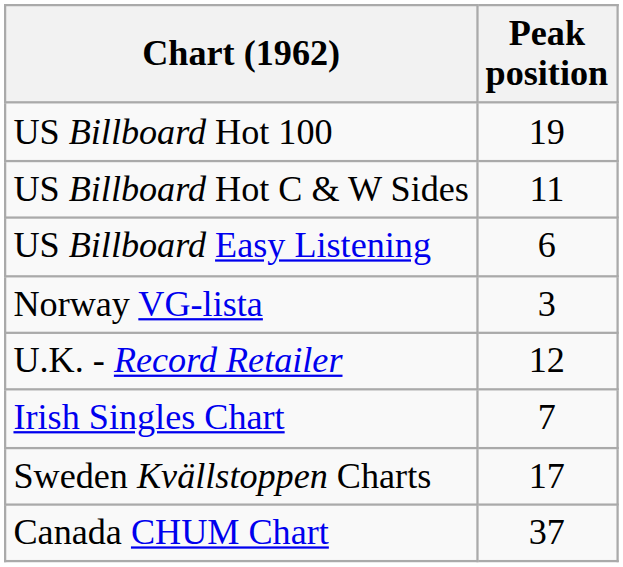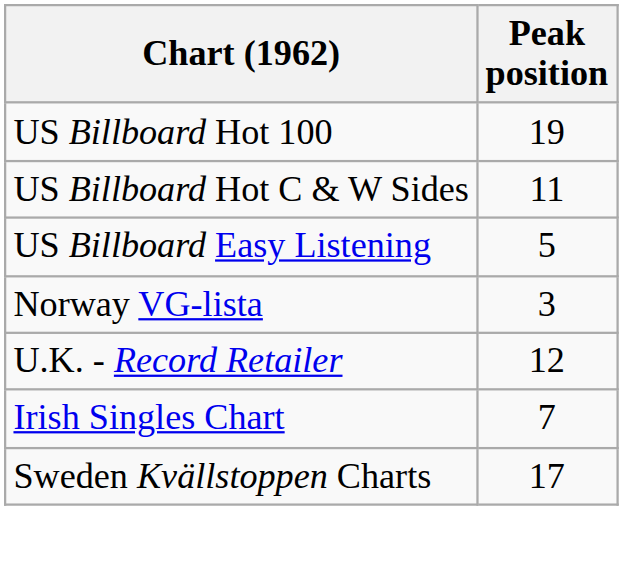US Billboard Easy Listening | Peak position: 6 -> 5
- row: Canada CHUM Chart | 37
